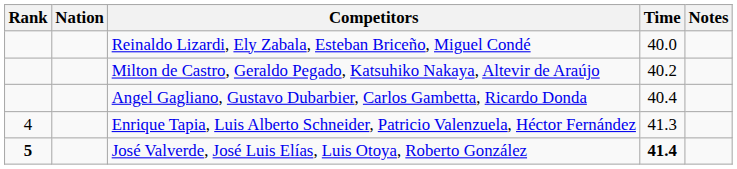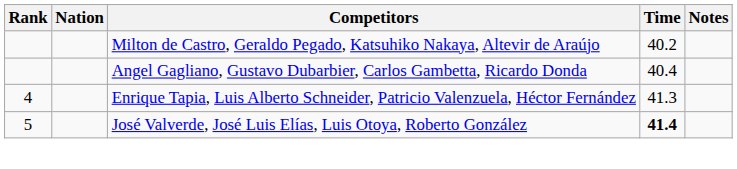- row: Reinaldo Lizardi, Ely Zabala, Esteban Briceño, Miguel Condé | 40.0
José Valverde, José Luis Elías, Luis Otoya, Roberto González | Rank: bold -> normal
